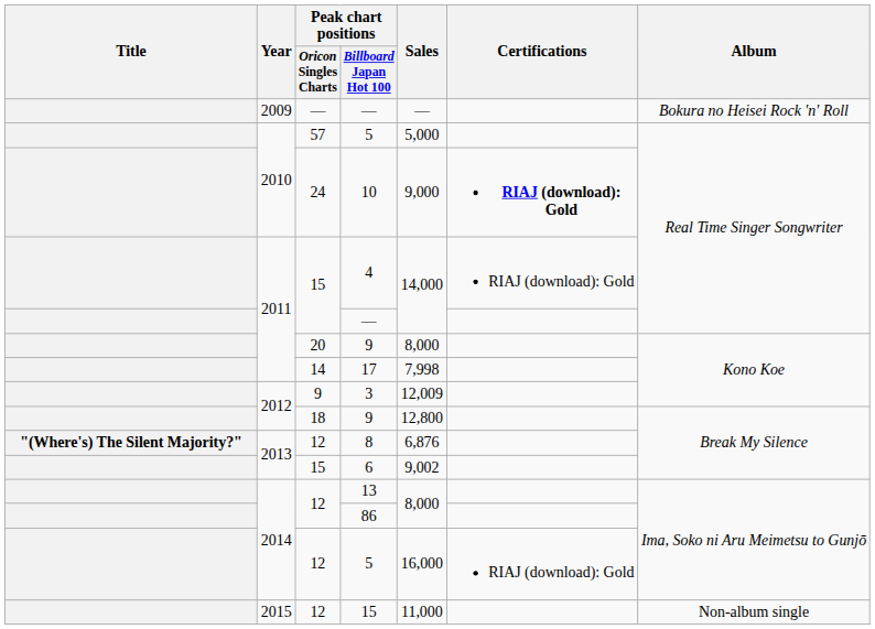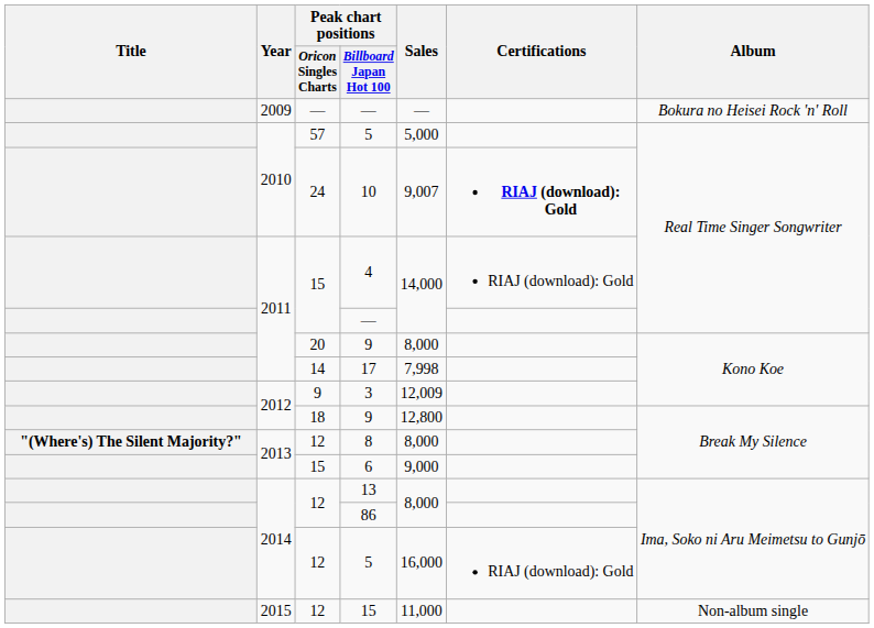10 | Sales: 9,000 -> 9,007
8 | Sales: 6,876 -> 8,000
6 | Sales: 9,002 -> 9,000
